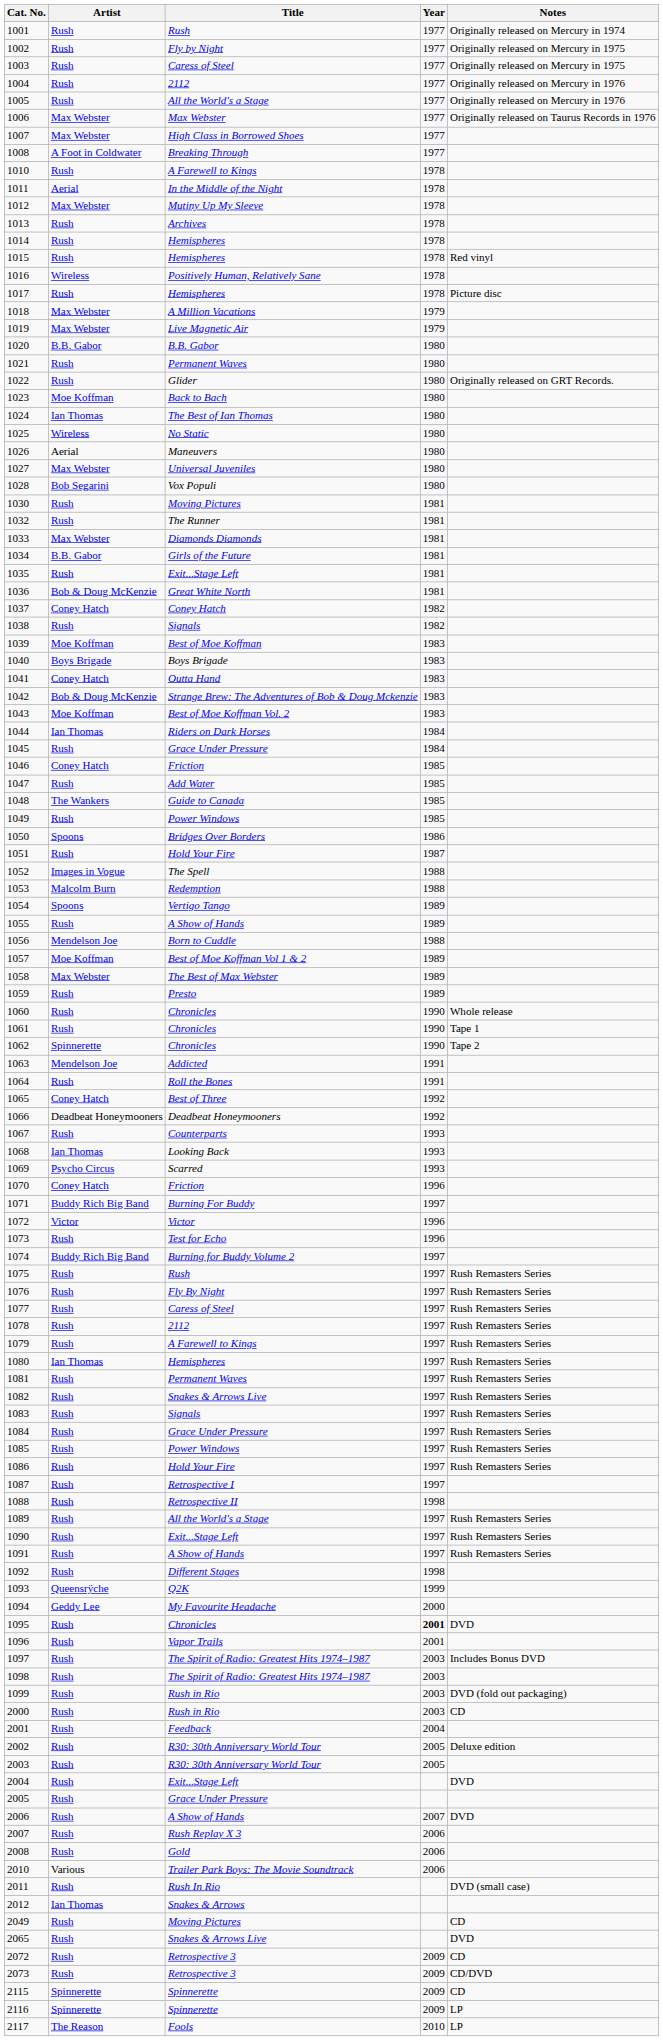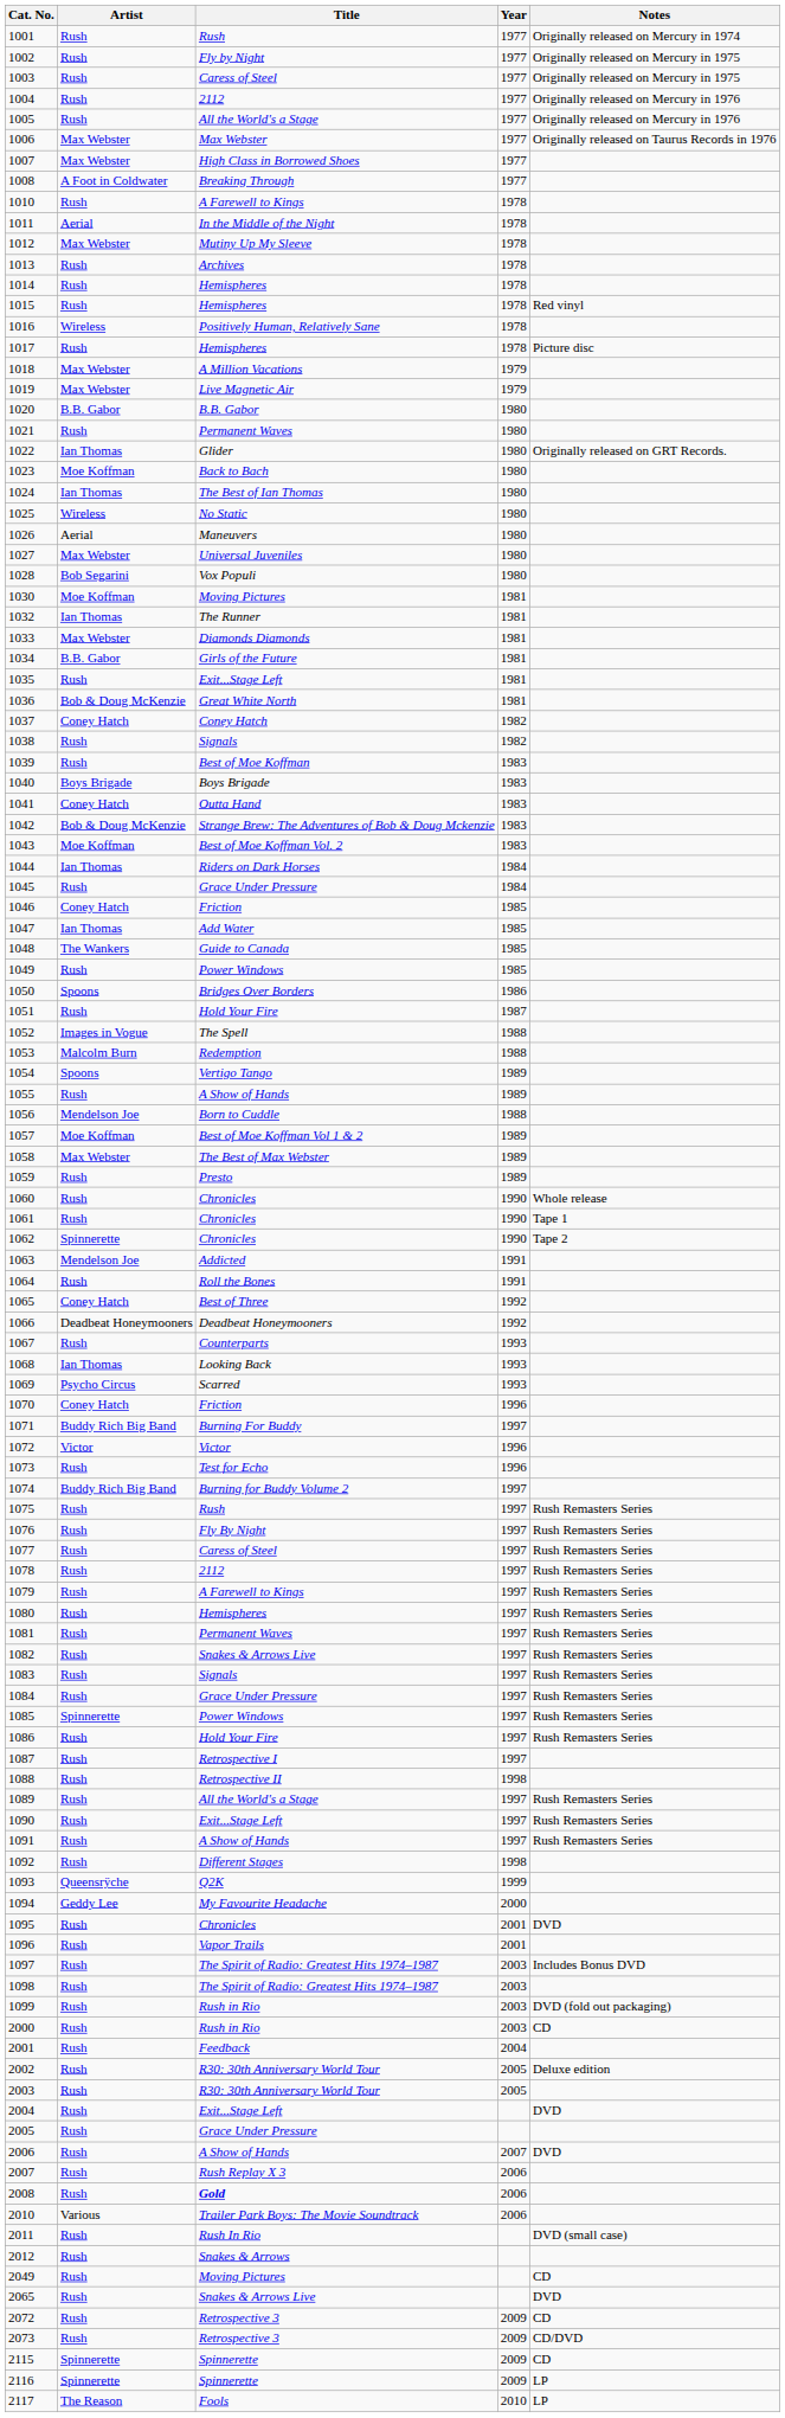1022 | Artist: Rush -> Ian Thomas
1030 | Artist: Rush -> Moe Koffman
1032 | Artist: Rush -> Ian Thomas
1039 | Artist: Moe Koffman -> Rush
1047 | Artist: Rush -> Ian Thomas
1080 | Artist: Ian Thomas -> Rush
1085 | Artist: Rush -> Spinnerette
1095 | Year: bold -> normal
2008 | Title: normal -> bold
2012 | Artist: Ian Thomas -> Rush
